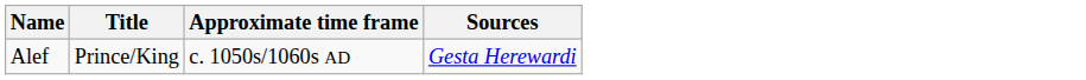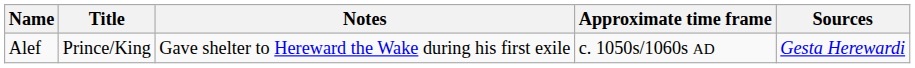+ column: Notes | Gave shelter to Hereward the Wake during his first exile
